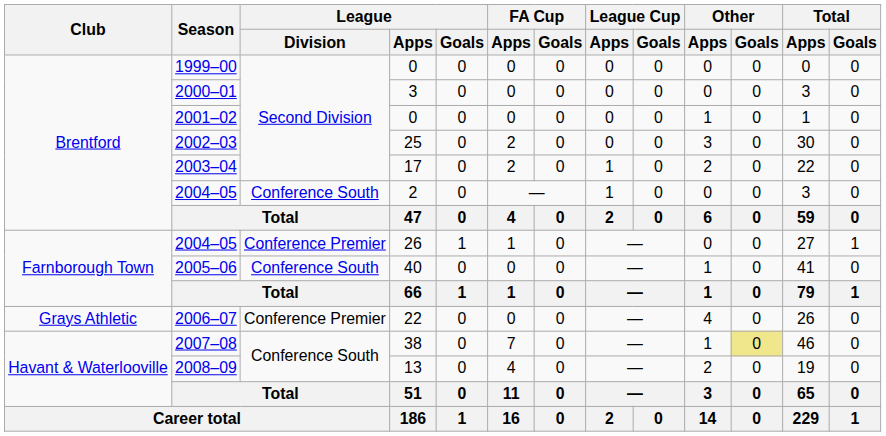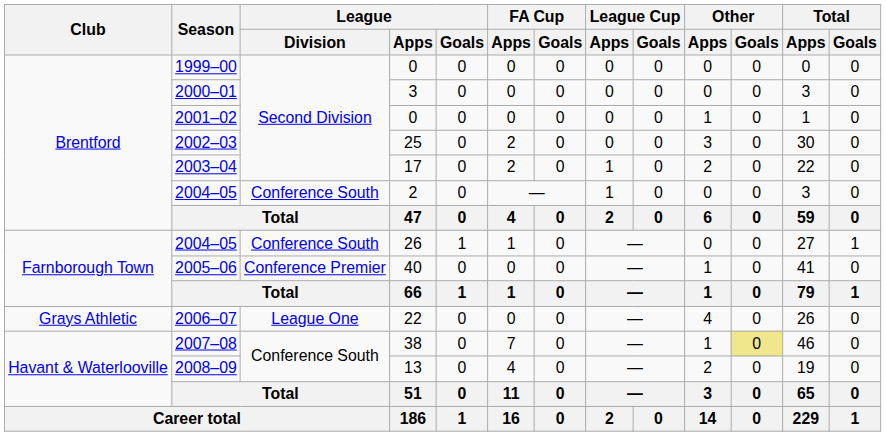2004–05 / 26 | League / Division: Conference Premier -> Conference South
2005–06 | League / Division: Conference South -> Conference Premier
2006–07 | League / Division: Conference Premier -> League One
